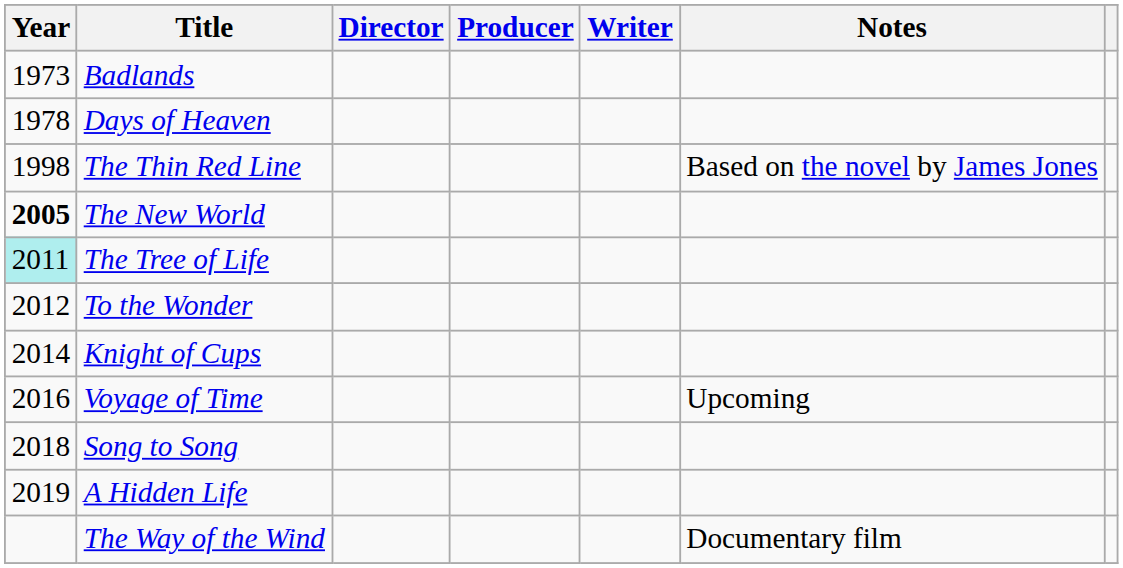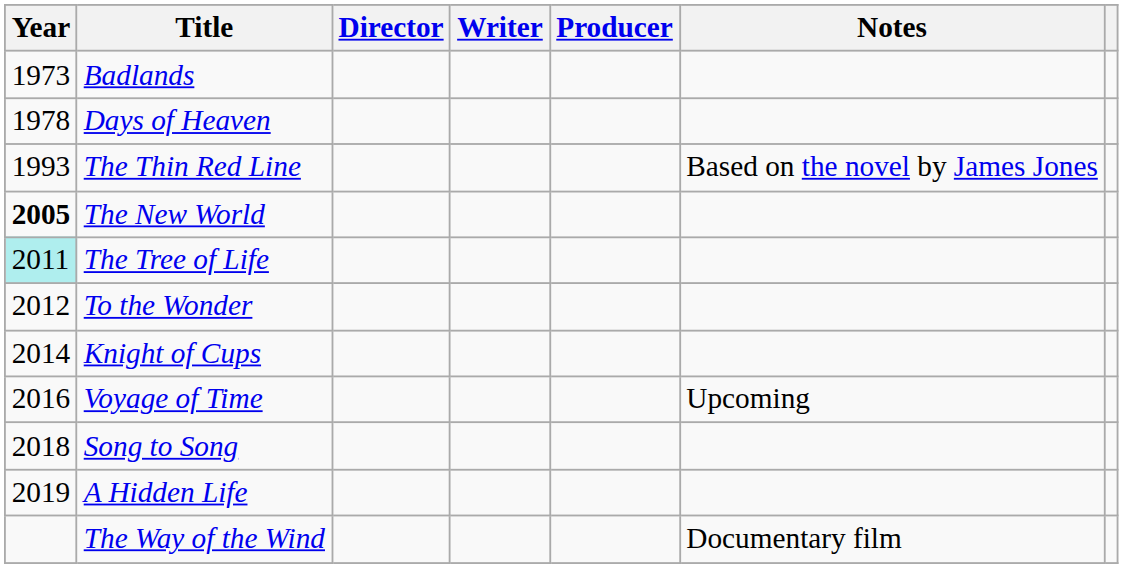columns swapped: Writer <-> Producer
The Thin Red Line | Year: 1998 -> 1993
